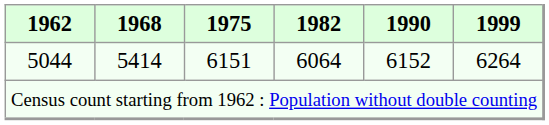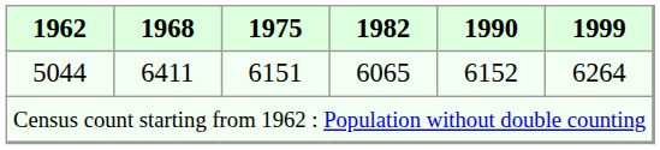5044 | 1968: 5414 -> 6411
5044 | 1982: 6064 -> 6065
